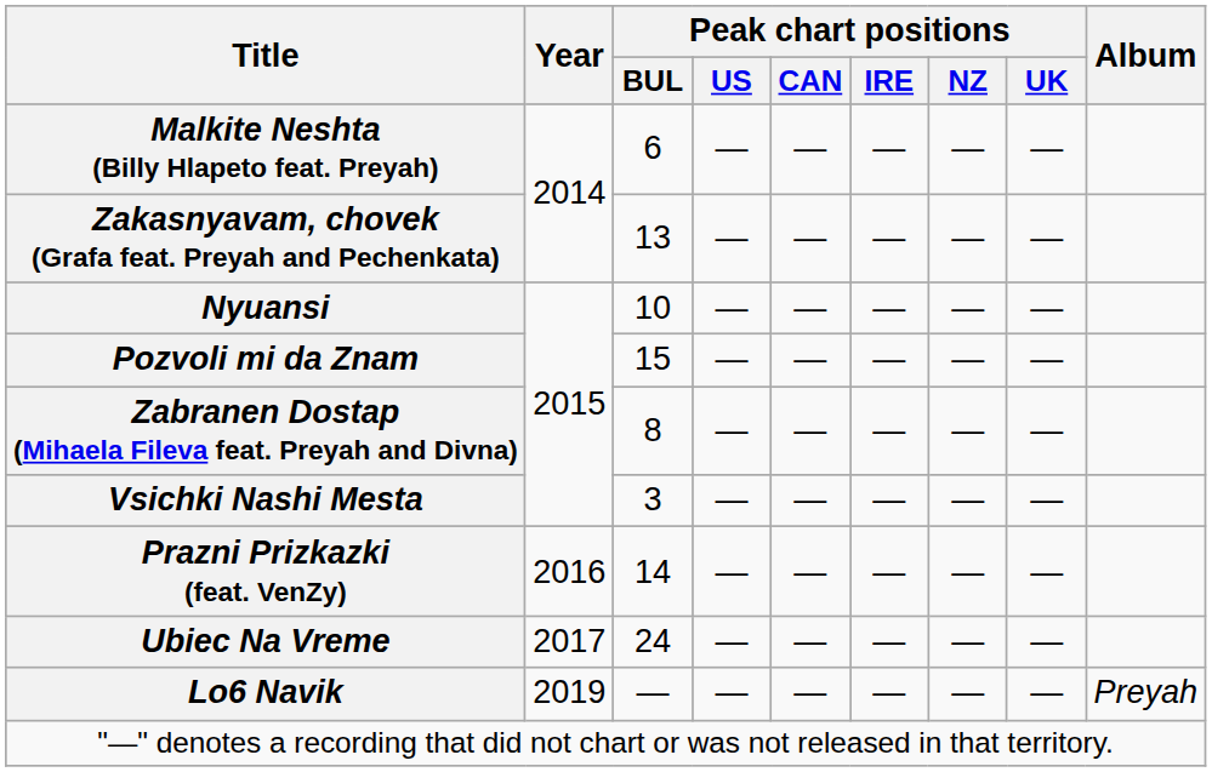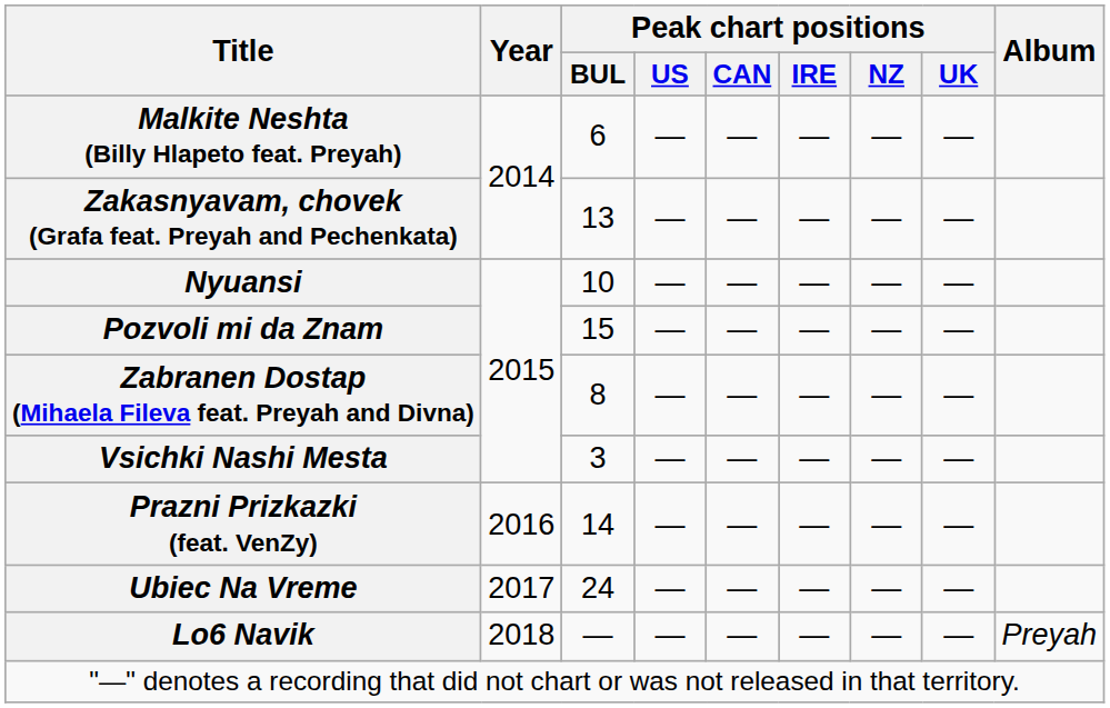Lo6 Navik | Year: 2019 -> 2018
